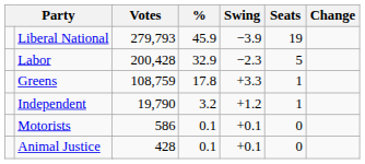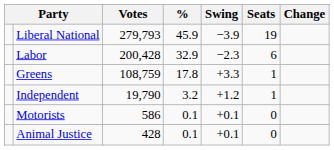Labor | Seats: 5 -> 6
